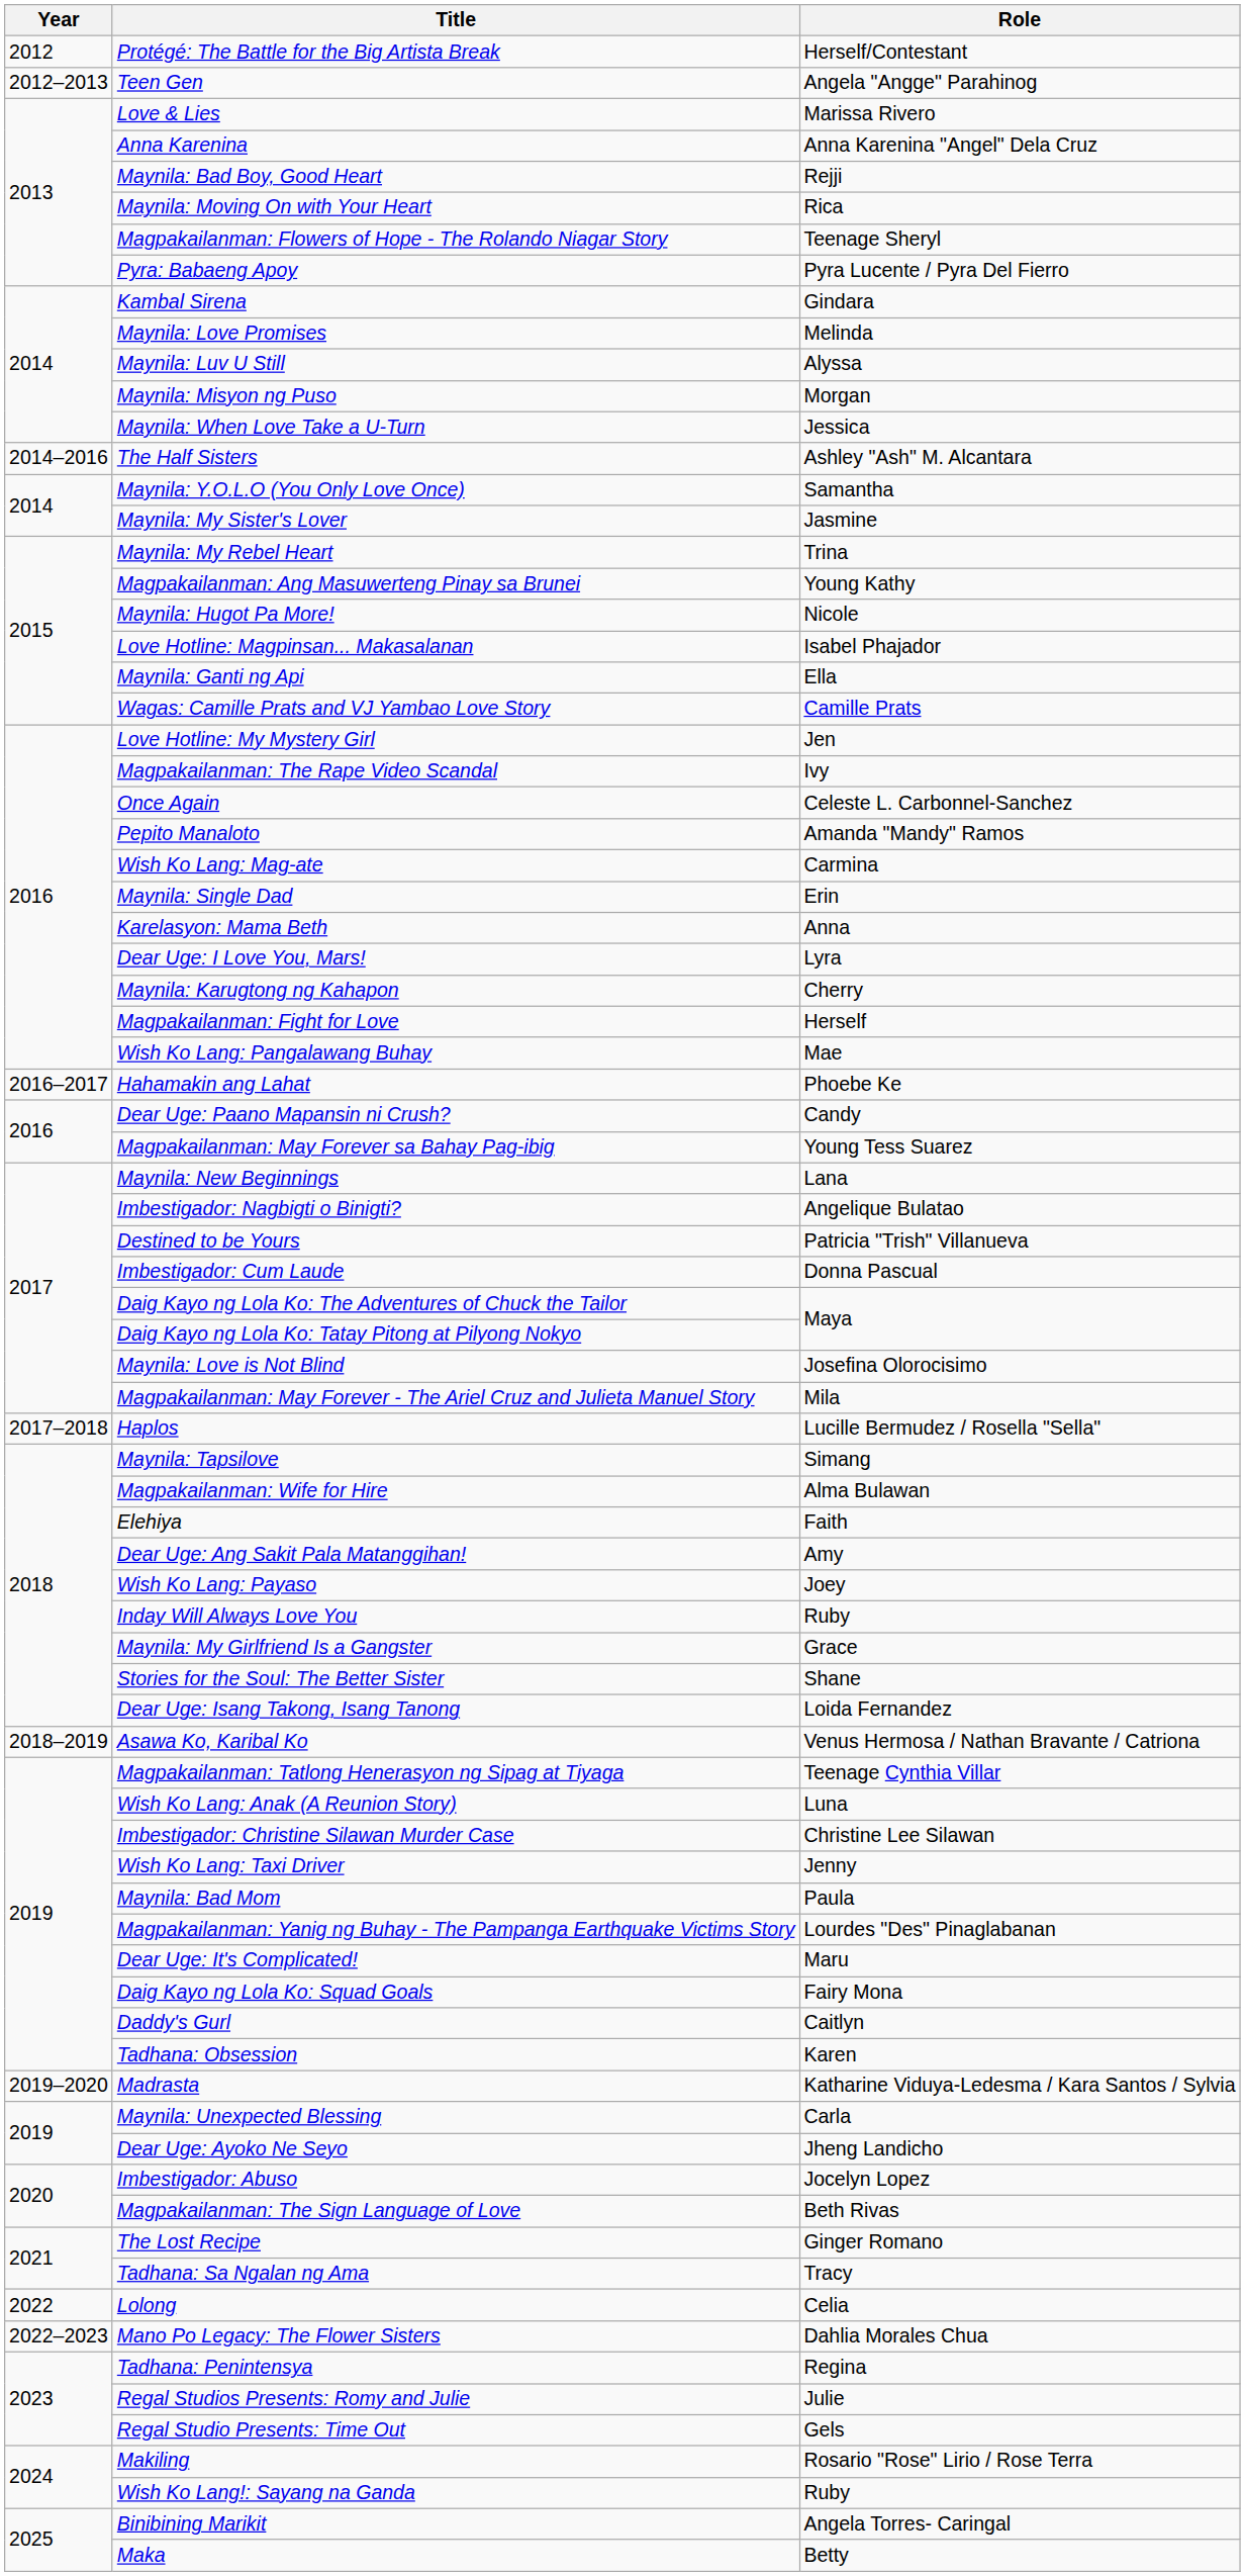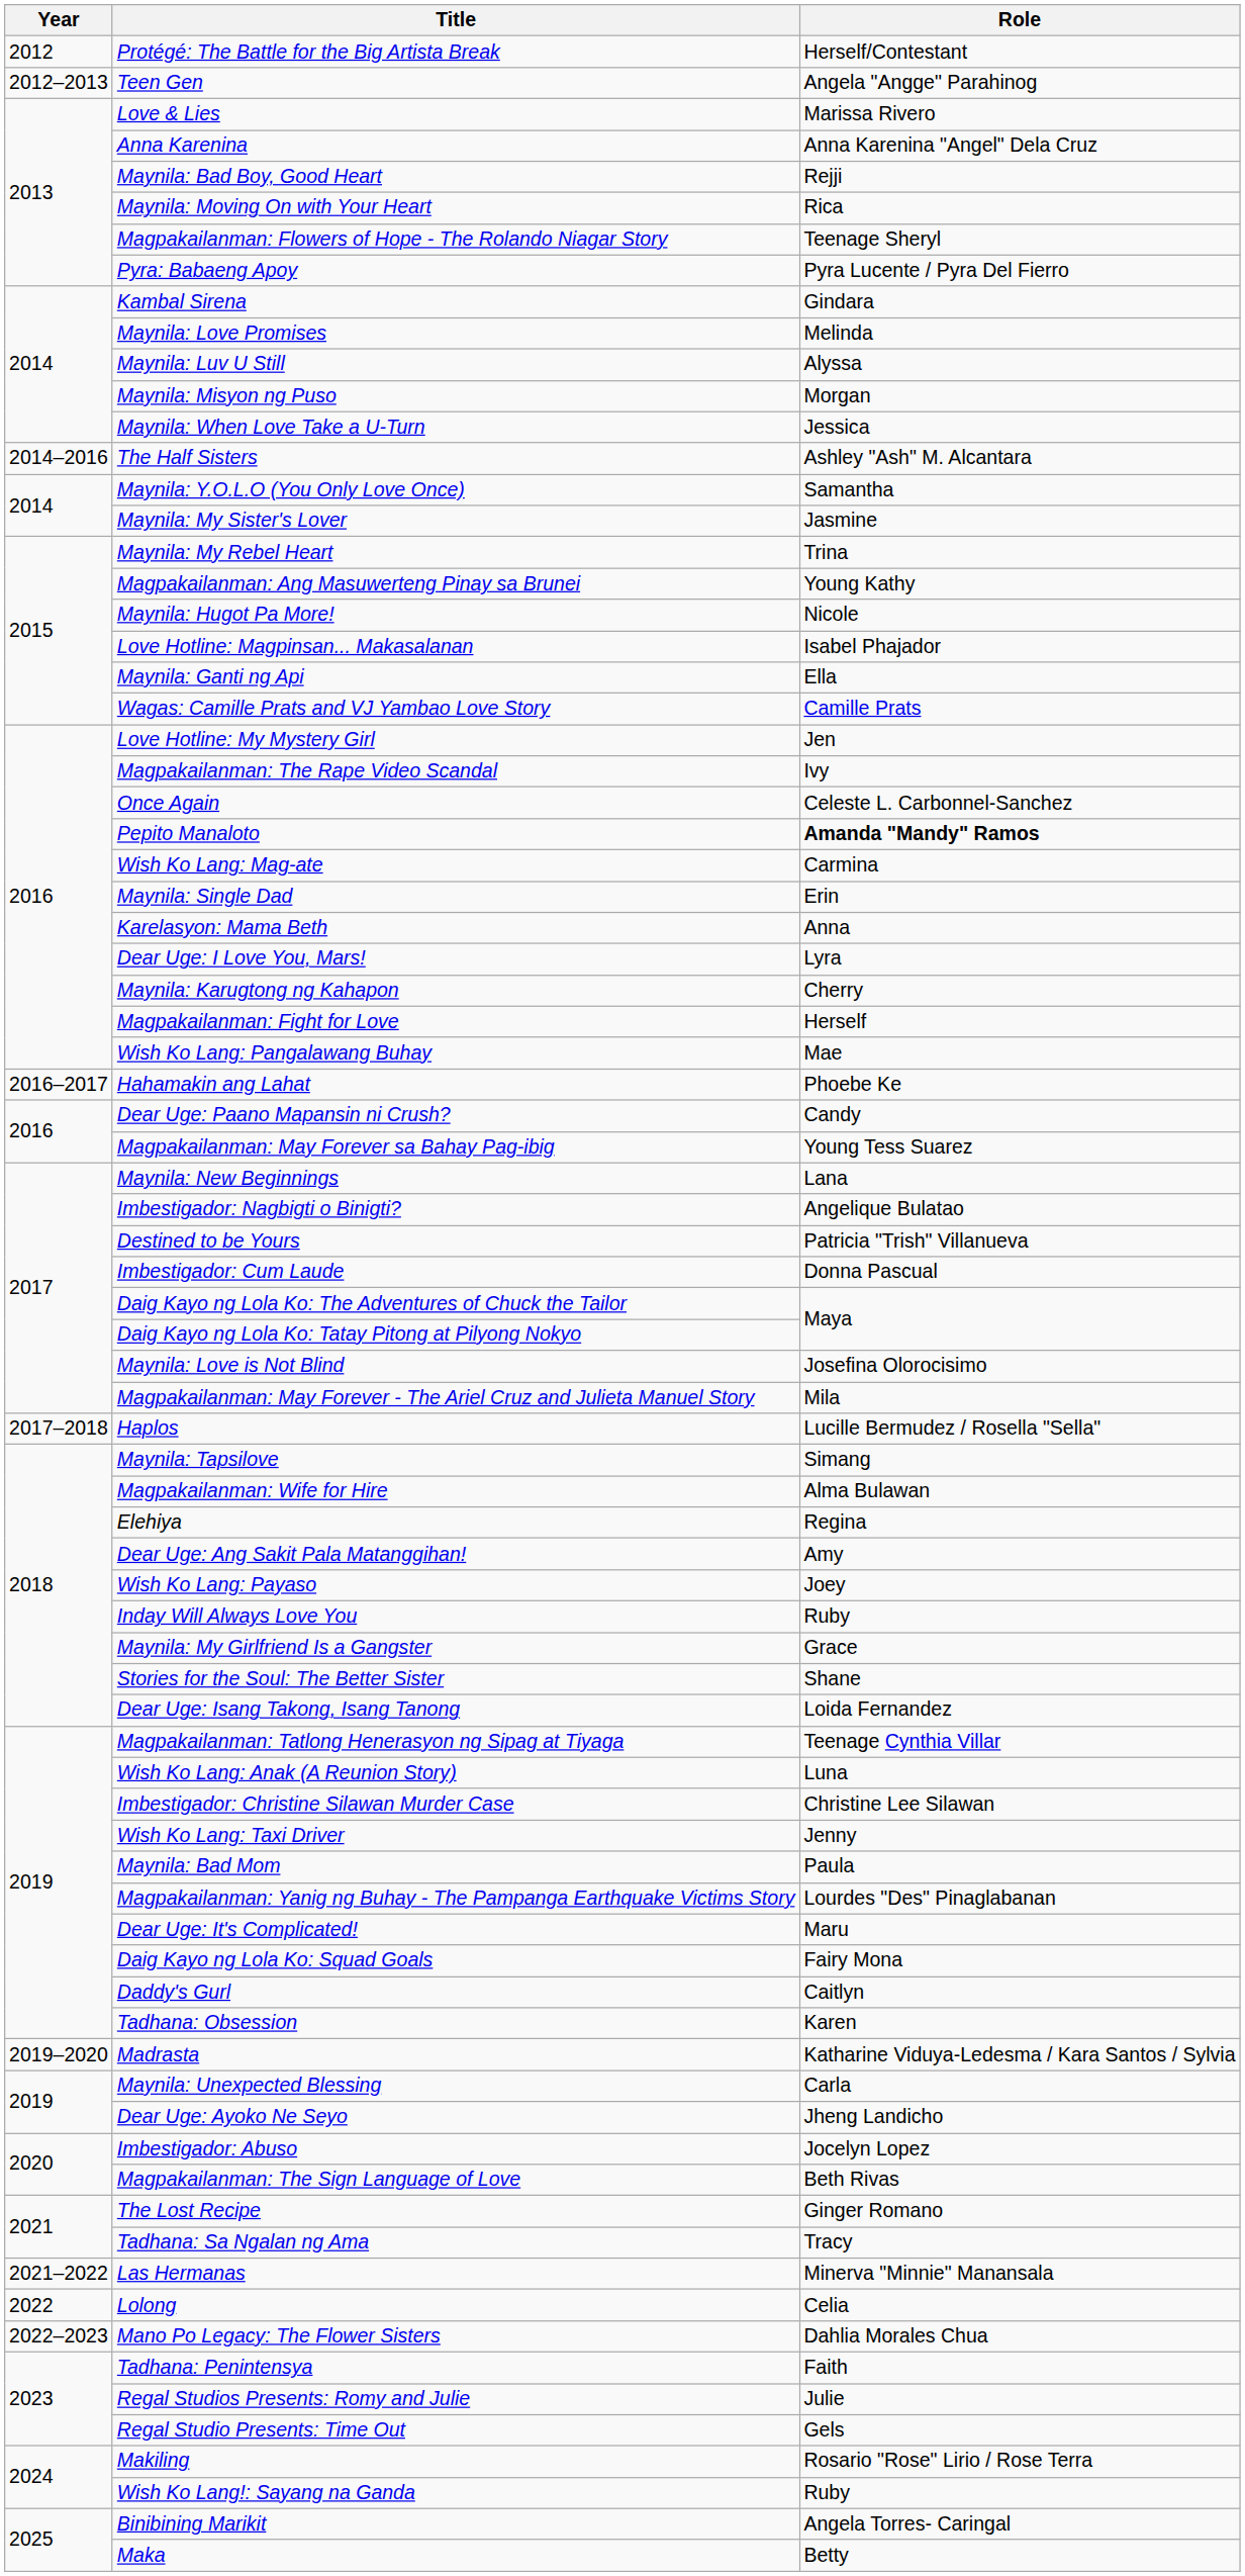Pepito Manaloto | Role: normal -> bold
Elehiya | Role: Faith -> Regina
- row: 2018–2019 | Asawa Ko, Karibal Ko | Venus Hermosa / Nathan Bravante / Catriona
+ row: 2021–2022 | Las Hermanas | Minerva "Minnie" Manansala
Tadhana: Penintensya | Role: Regina -> Faith
